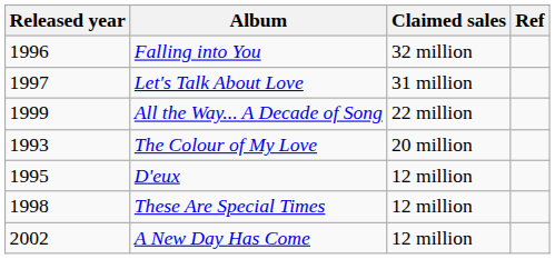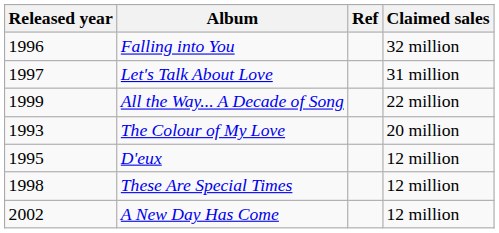columns swapped: Claimed sales <-> Ref
